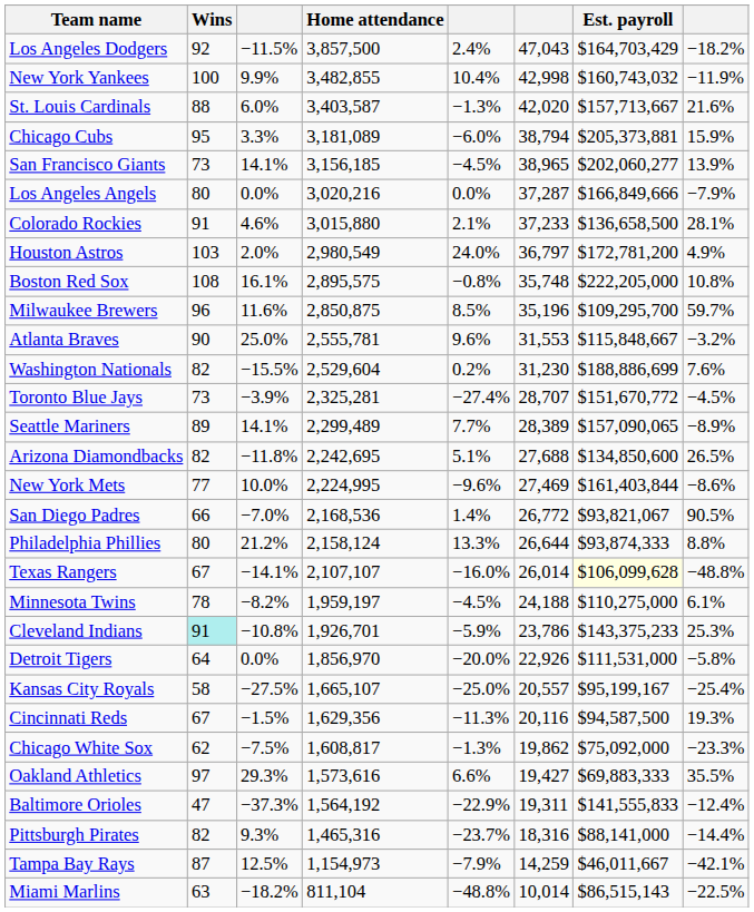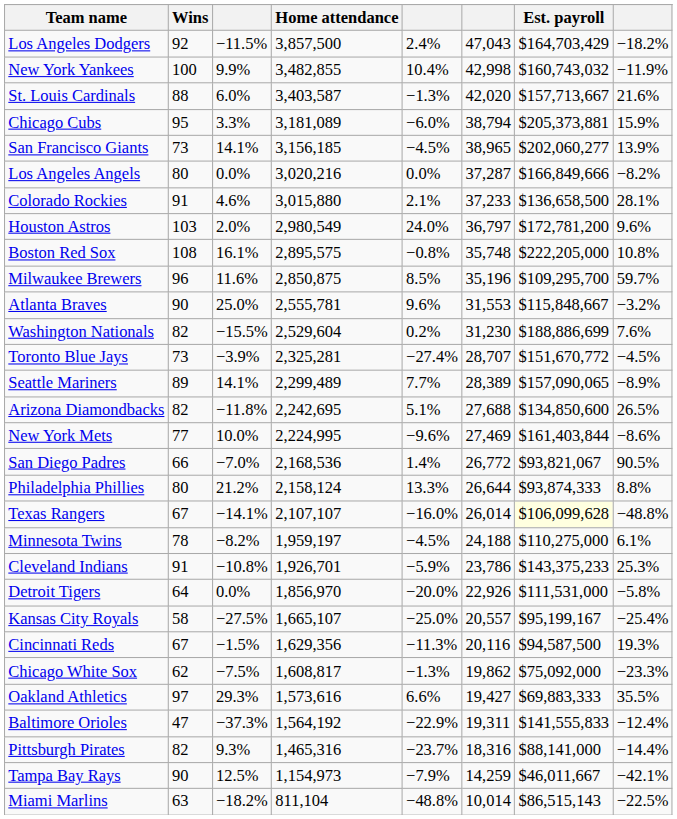Los Angeles Angels | column 8: −7.9% -> −8.2%
Houston Astros | column 8: 4.9% -> 9.6%
Cleveland Indians | Wins: paleturquoise background -> no background
Tampa Bay Rays | Wins: 87 -> 90
